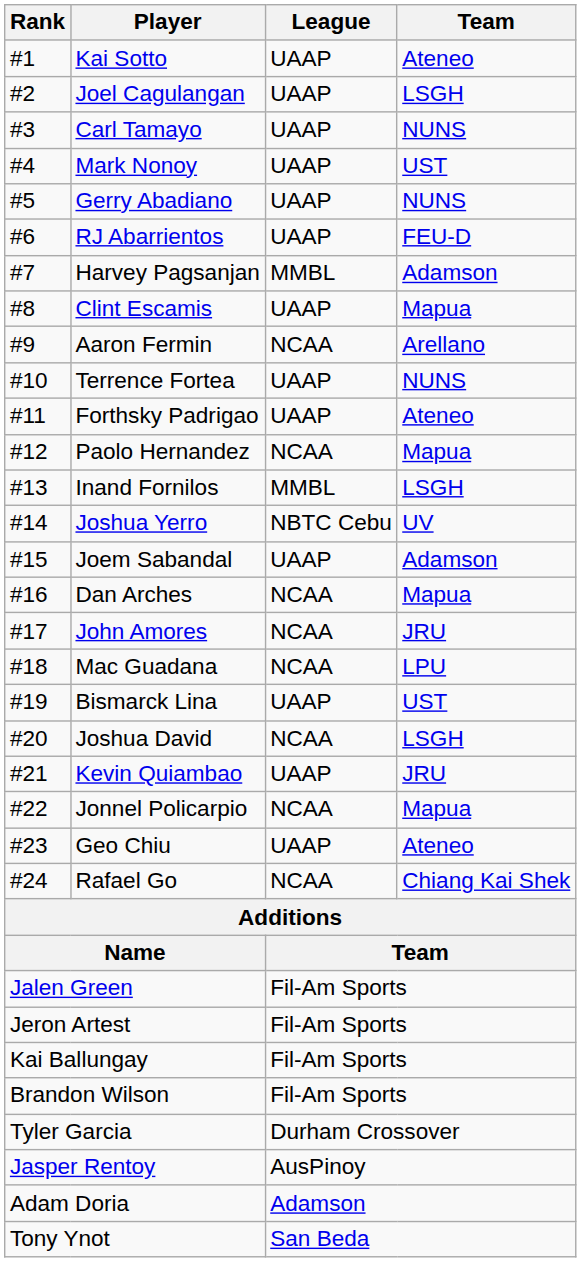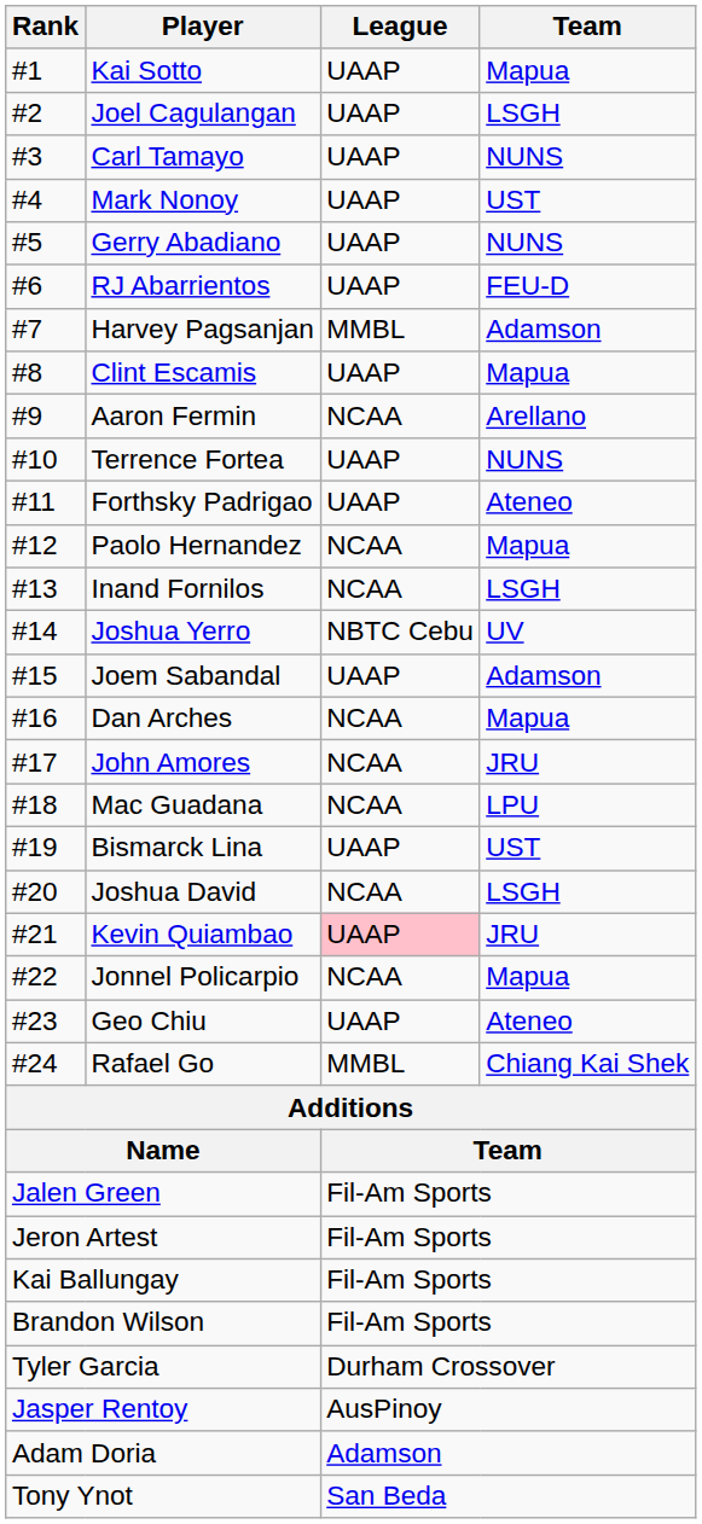Kai Sotto | Team: Ateneo -> Mapua
Inand Fornilos | League: MMBL -> NCAA
Kevin Quiambao | League: no background -> pink background
Rafael Go | League: NCAA -> MMBL
